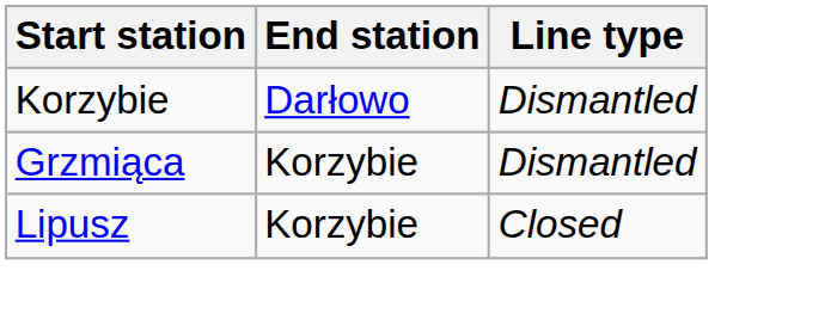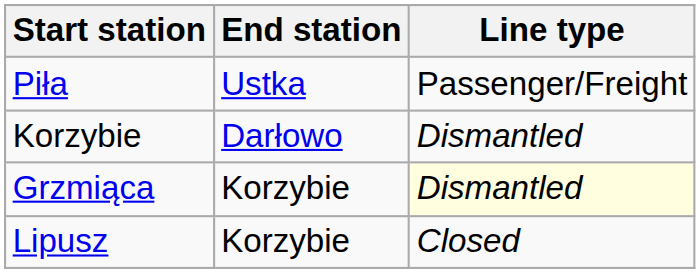+ row: Piła | Ustka | Passenger/Freight
Grzmiąca | Line type: no background -> lightyellow background
